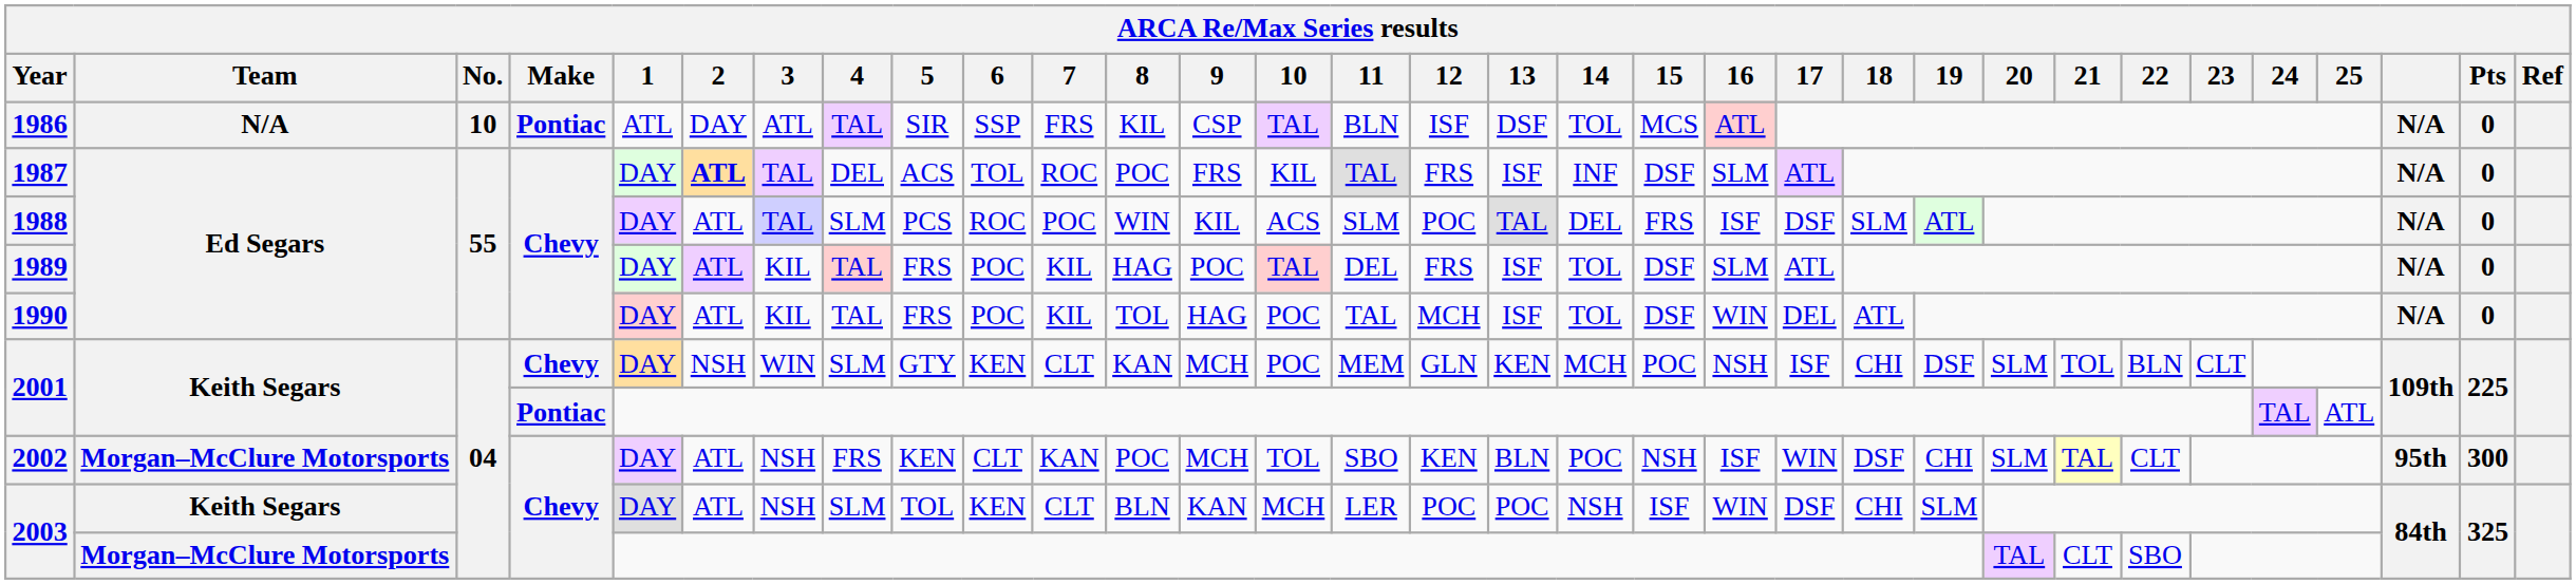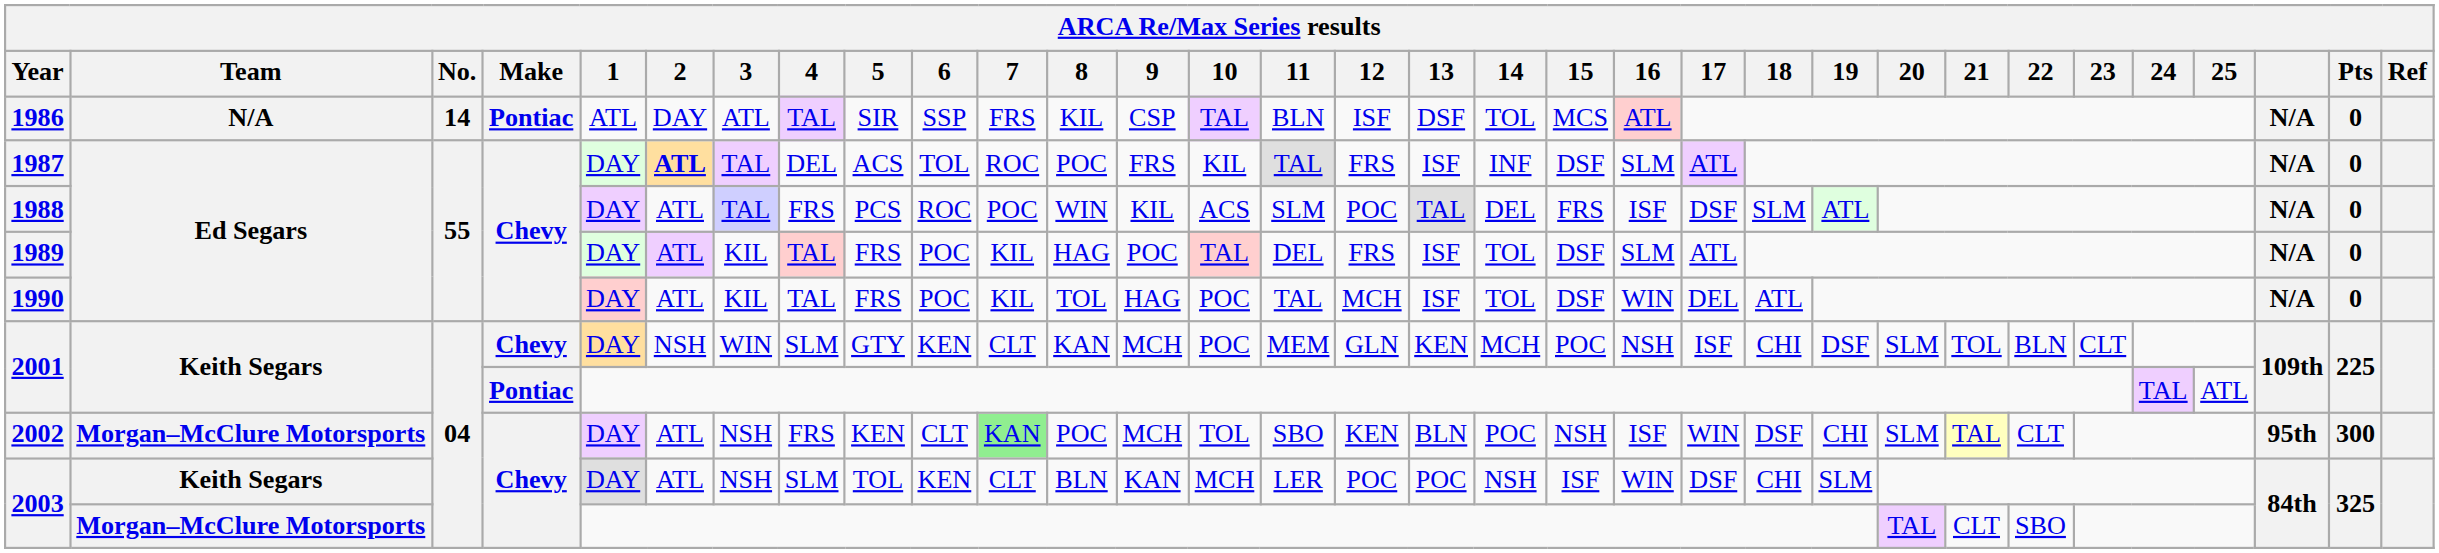1986 | No.: 10 -> 14
1988 | 4: SLM -> FRS
2002 | 7: no background -> lightgreen background
